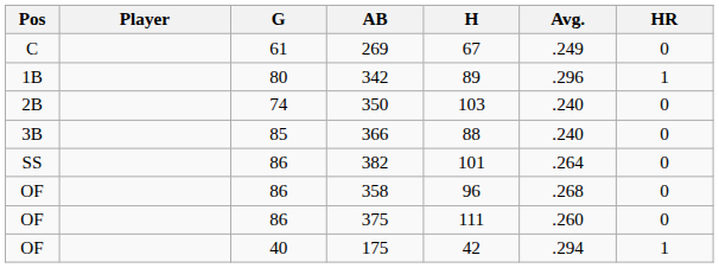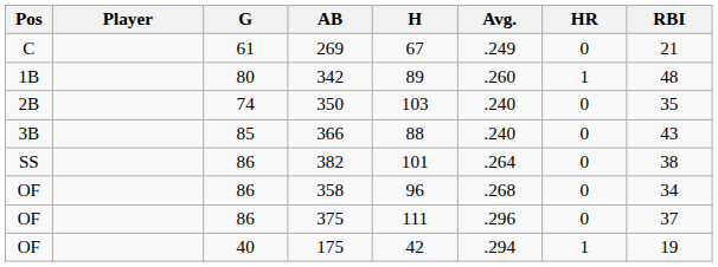+ column: RBI | 21 | 48 | 35 | 43 | 38 | 34 | 37 | 19
342 | Avg.: .296 -> .260
375 | Avg.: .260 -> .296
